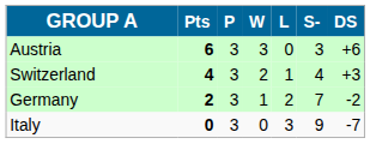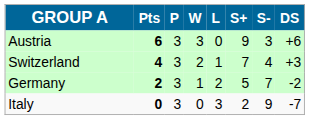+ column: S+ | 9 | 7 | 5 | 2
